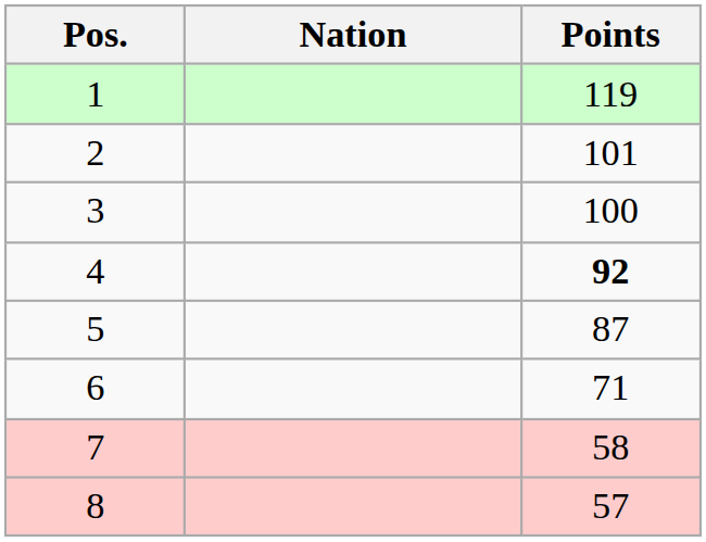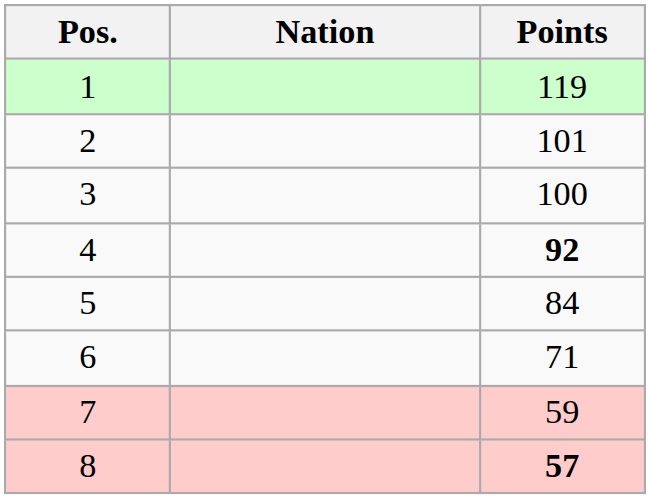5 | Points: 87 -> 84
7 | Points: 58 -> 59
8 | Points: normal -> bold
